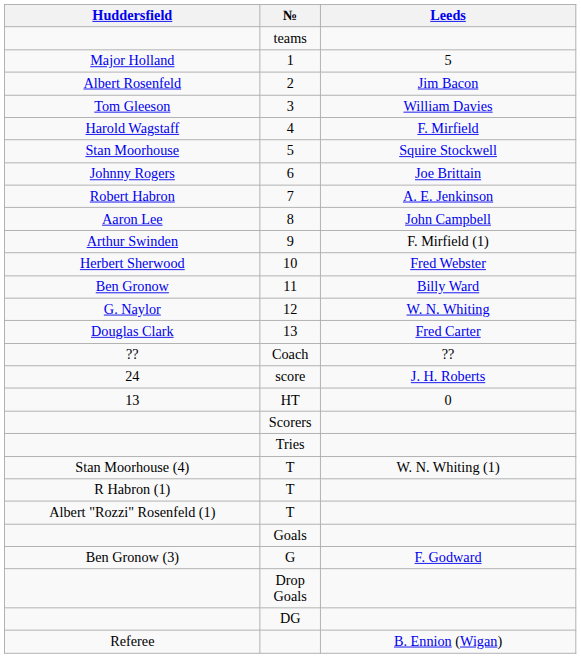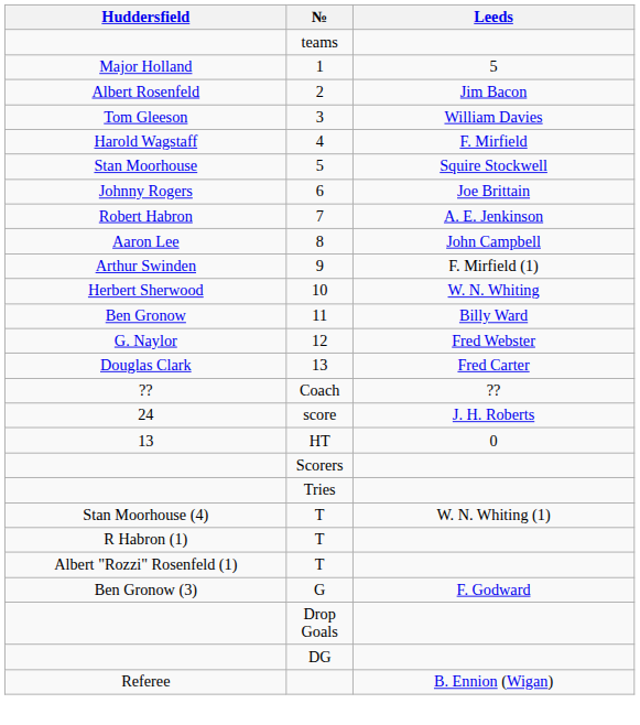10 | Leeds: Fred Webster -> W. N. Whiting
12 | Leeds: W. N. Whiting -> Fred Webster
- row: Goals
